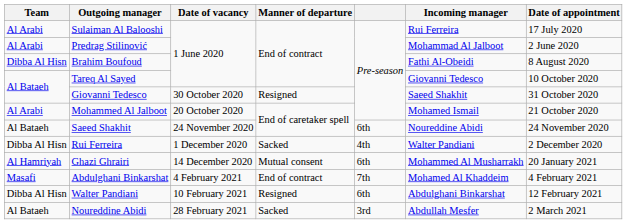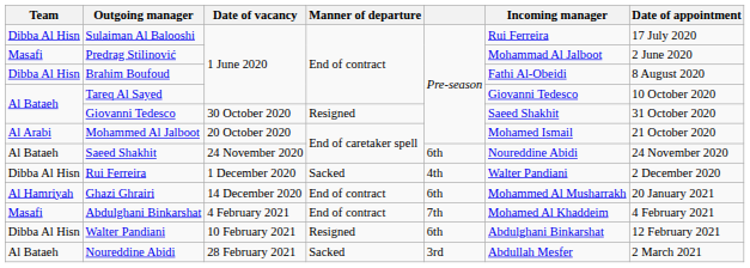Sulaiman Al Balooshi | Team: Al Arabi -> Dibba Al Hisn
Predrag Stilinović | Team: Al Arabi -> Masafi
Ghazi Ghrairi | Manner of departure: Mutual consent -> End of contract
